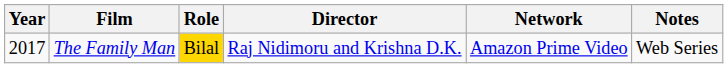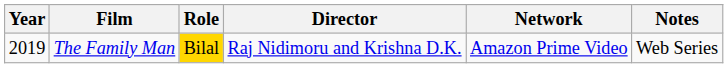The Family Man | Year: 2017 -> 2019
